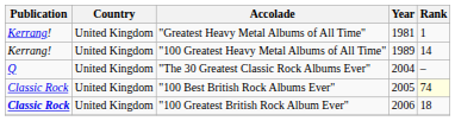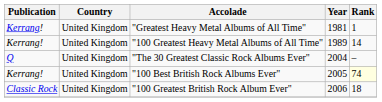"100 Best British Rock Albums Ever" | Publication: Classic Rock -> Kerrang!
"100 Greatest British Rock Album Ever" | Publication: bold -> normal
